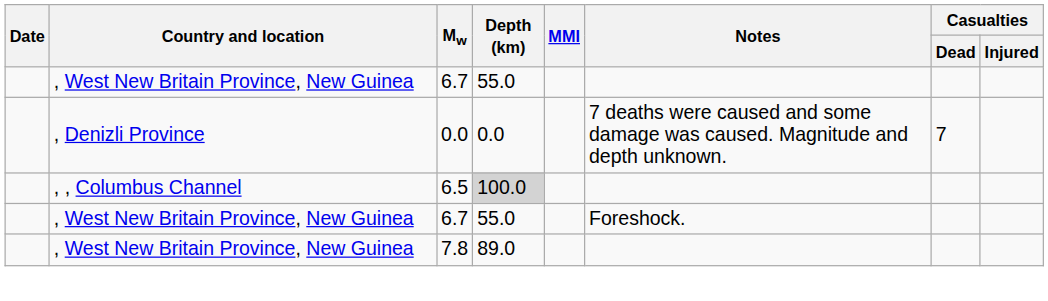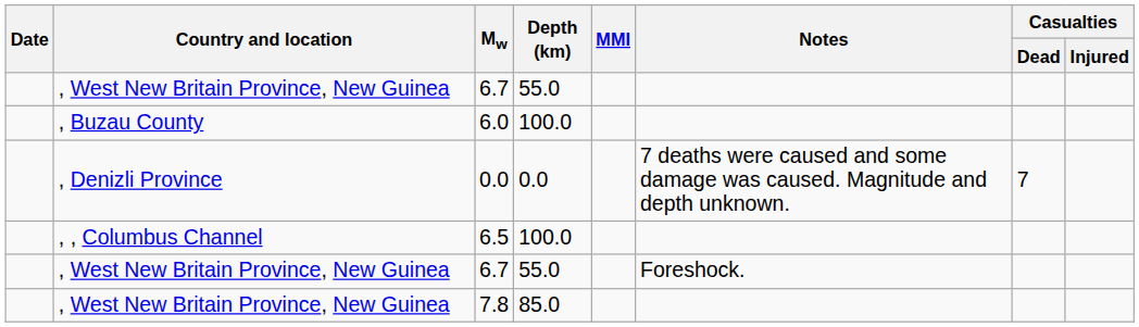+ row: , Buzau County | 6.0 | 100.0
6.5 | Depth (km): lightgrey background -> no background
7.8 | Depth (km): 89.0 -> 85.0
